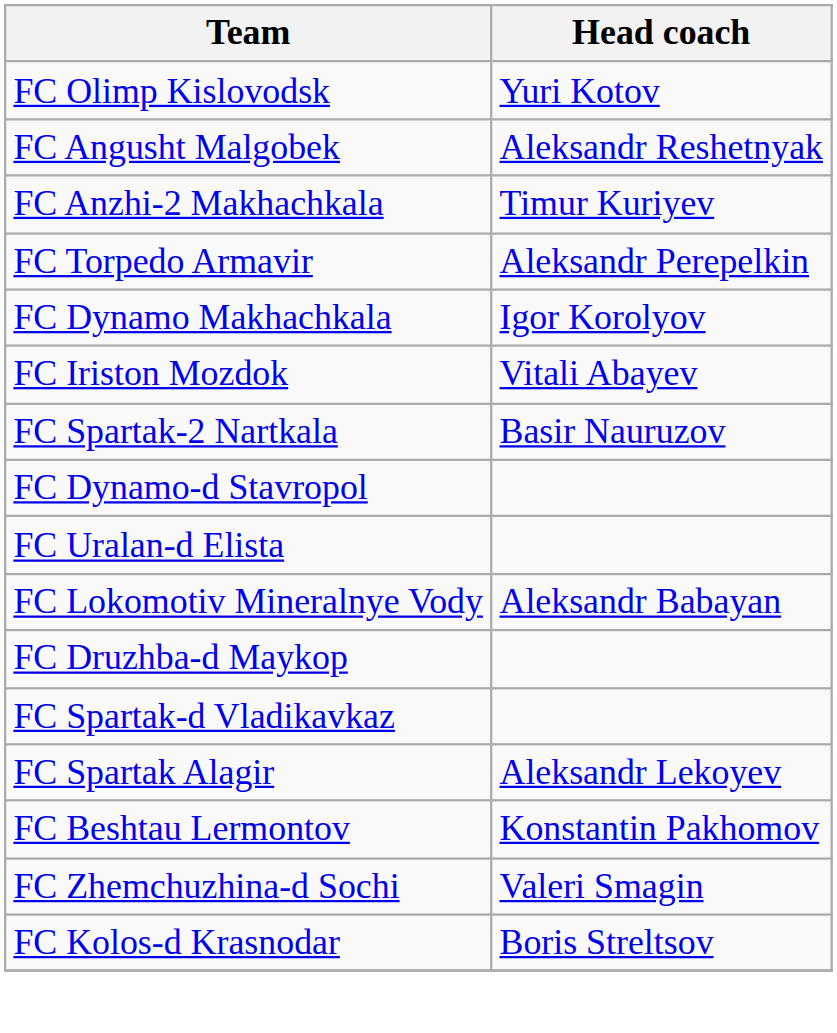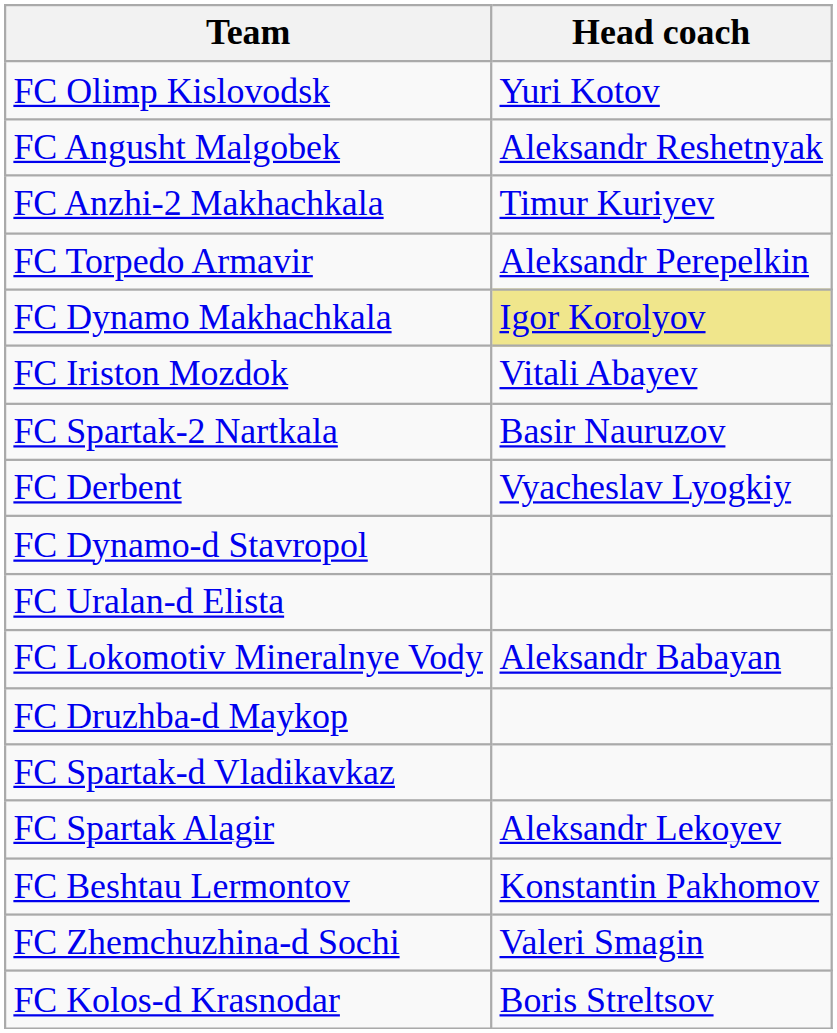FC Dynamo Makhachkala | Head coach: no background -> khaki background
+ row: FC Derbent | Vyacheslav Lyogkiy
